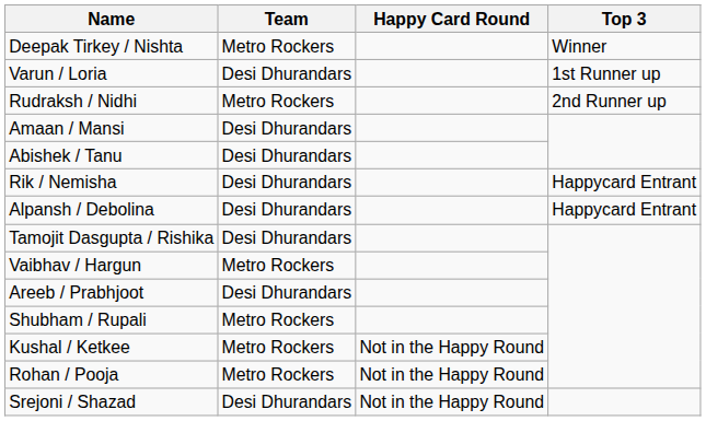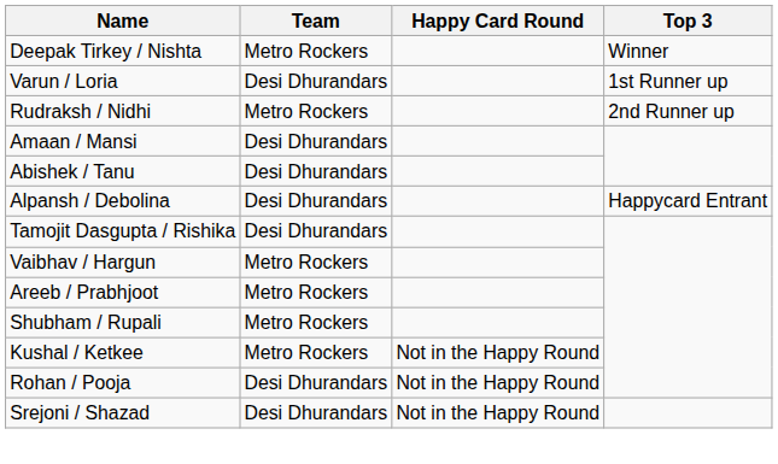- row: Rik / Nemisha | Desi Dhurandars | Happycard Entrant
Areeb / Prabhjoot | Team: Desi Dhurandars -> Metro Rockers
Rohan / Pooja | Team: Metro Rockers -> Desi Dhurandars
